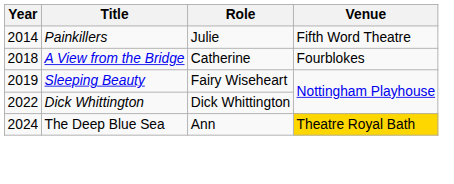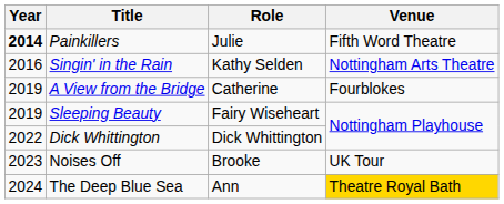Painkillers | Year: normal -> bold
+ row: 2016 | Singin' in the Rain | Kathy Selden | Nottingham Arts Theatre
A View from the Bridge | Year: 2018 -> 2019
+ row: 2023 | Noises Off | Brooke | UK Tour
